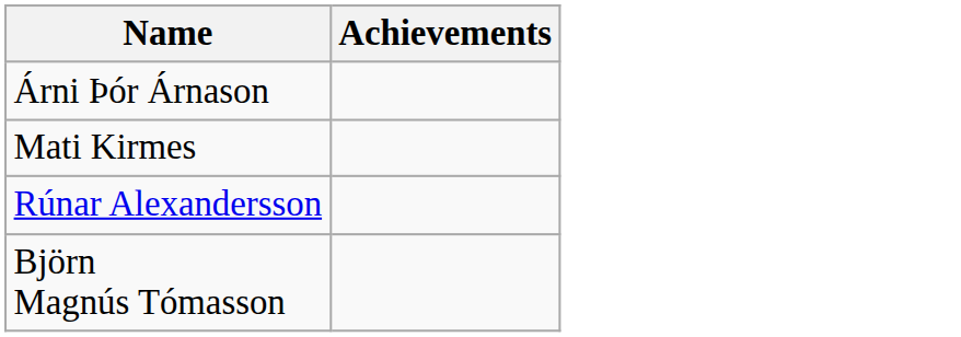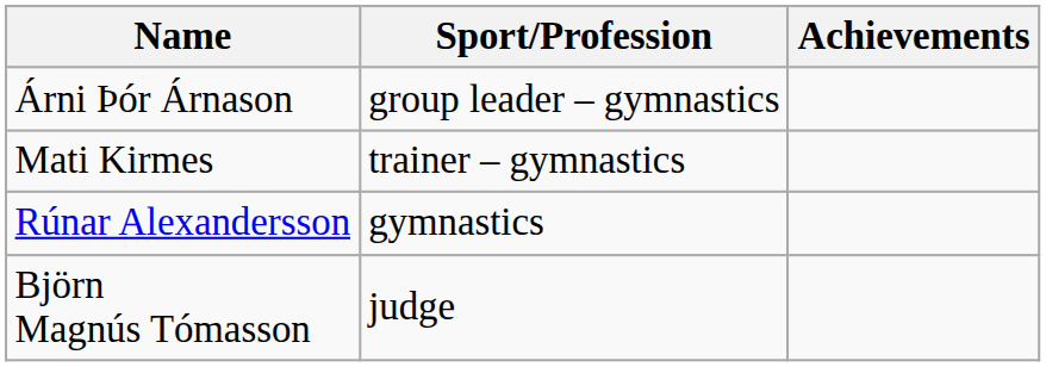+ column: Sport/Profession | group leader – gymnastics | trainer – gymnastics | gymnastics | judge
